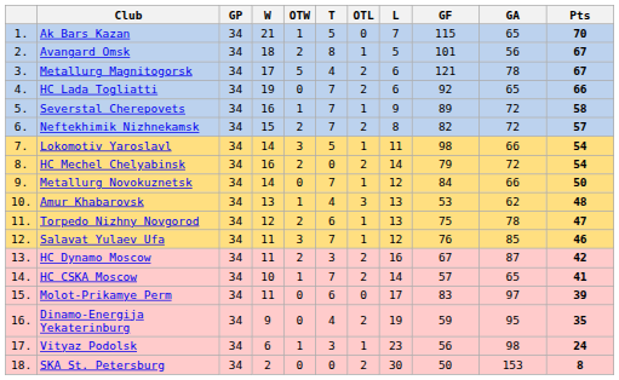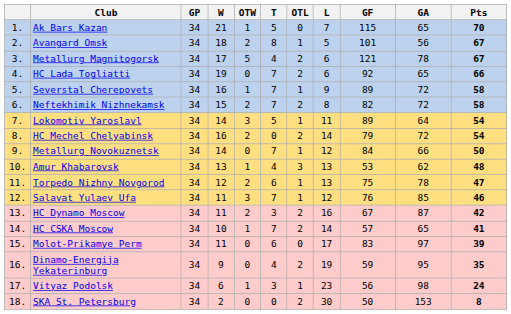Neftekhimik Nizhnekamsk | Pts: 57 -> 58
Lokomotiv Yaroslavl | GF: 98 -> 89
Lokomotiv Yaroslavl | GA: 66 -> 64
